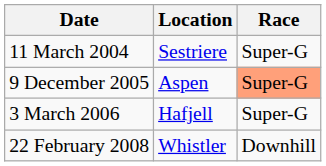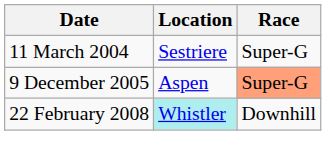- row: 3 March 2006 | Hafjell | Super-G
22 February 2008 | Location: no background -> paleturquoise background
